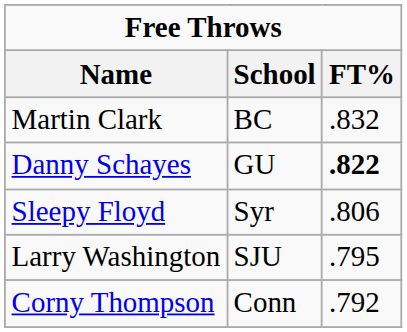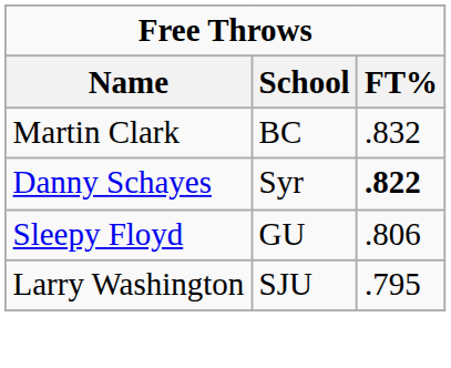Danny Schayes | School: GU -> Syr
Sleepy Floyd | School: Syr -> GU
- row: Corny Thompson | Conn | .792
